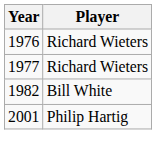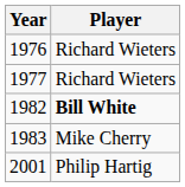1982 | Player: normal -> bold
+ row: 1983 | Mike Cherry
